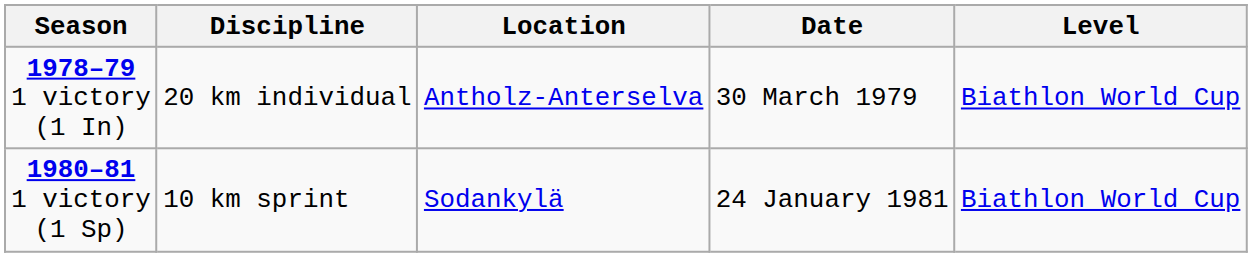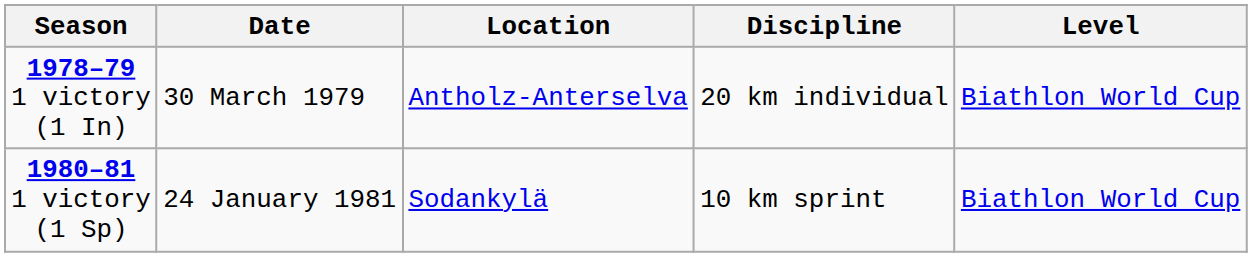columns swapped: Date <-> Discipline
